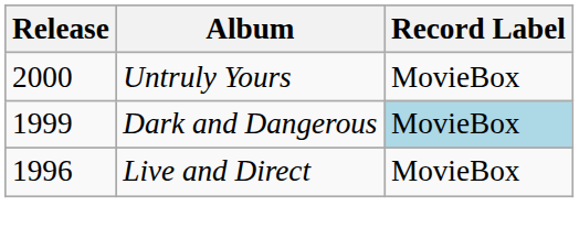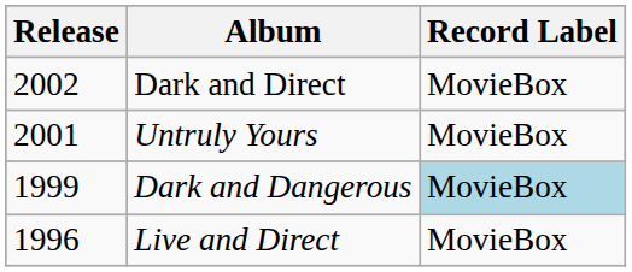+ row: 2002 | Dark and Direct | MovieBox
Untruly Yours | Release: 2000 -> 2001
